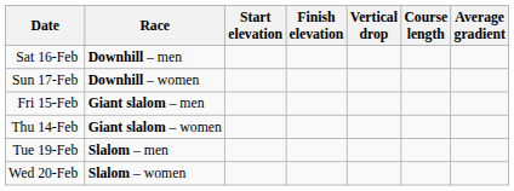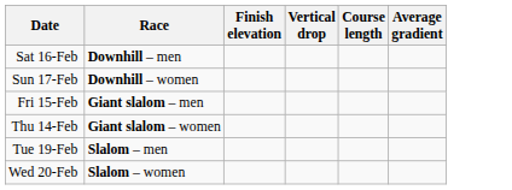- column: Start elevation
